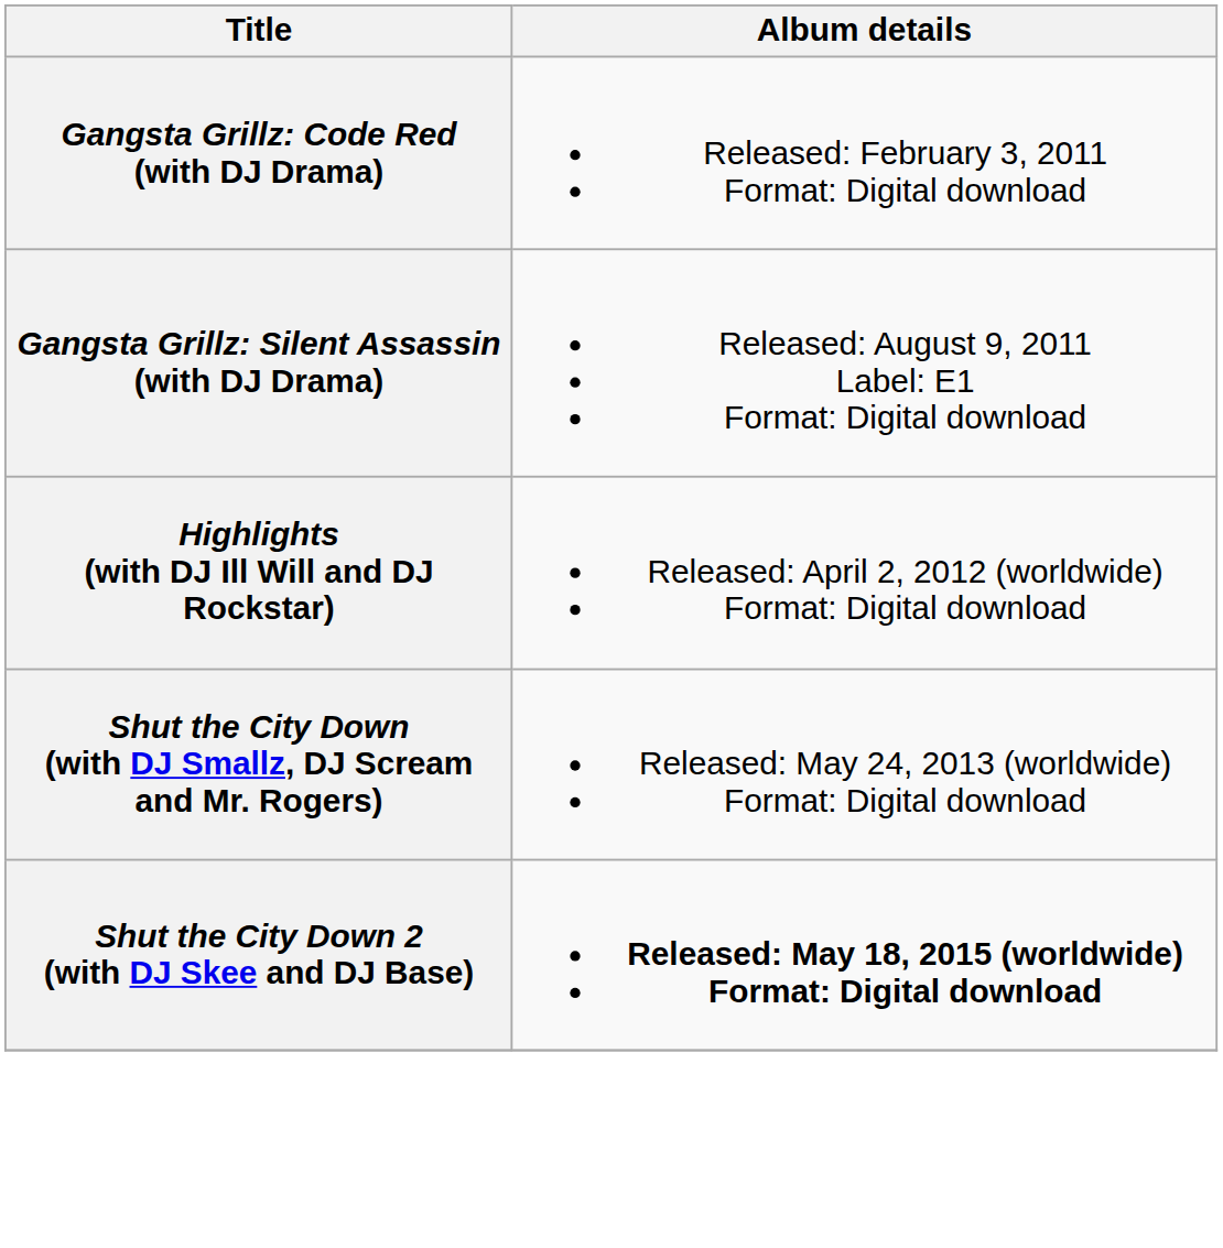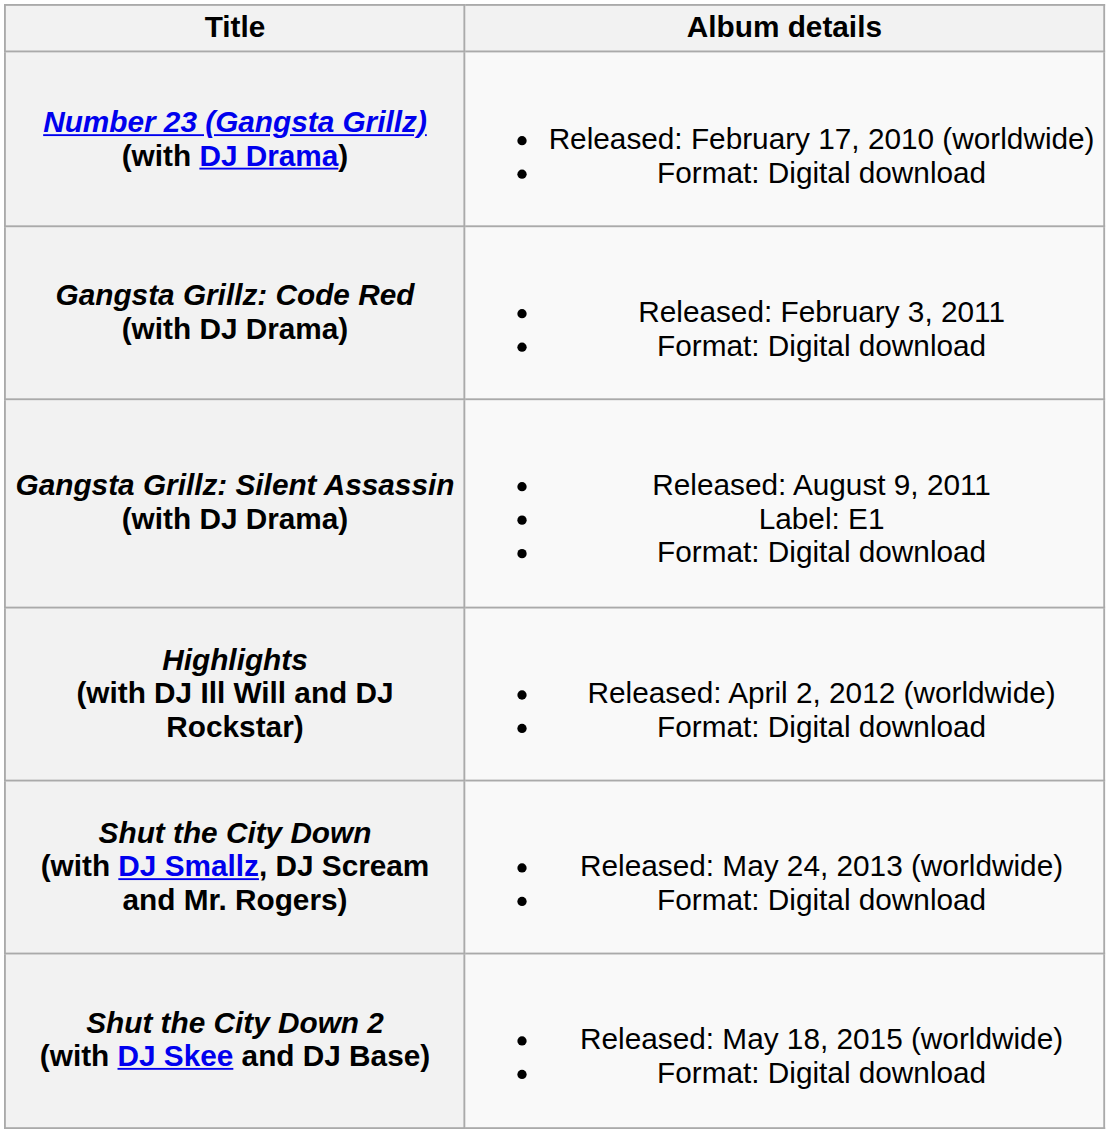+ row: Number 23 (Gangsta Grillz) (with DJ Drama) | Released: February 17, 2010 (worldwide) Format: Digital download
Shut the City Down 2 (with DJ Skee and DJ Base) | Album details: bold -> normal
